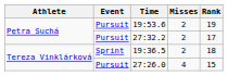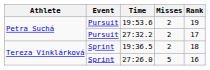27:26.0 | Event: Pursuit -> Sprint
27:26.0 | Misses: 4 -> 5
27:26.0 | Rank: 15 -> 16
